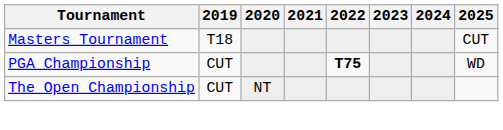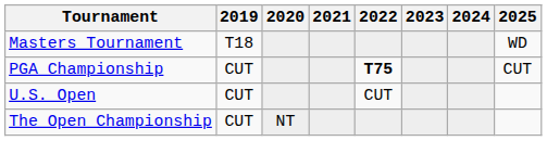Masters Tournament | 2025: CUT -> WD
PGA Championship | 2025: WD -> CUT
+ row: U.S. Open | CUT | CUT
